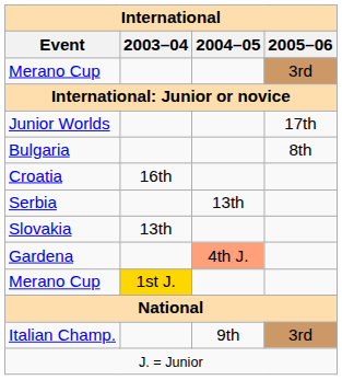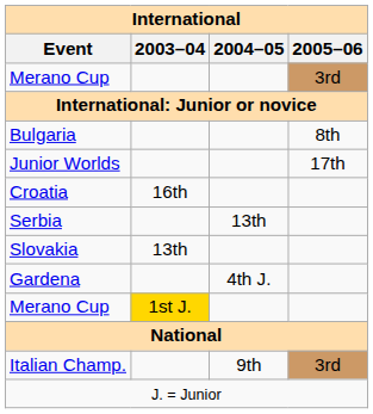rows swapped: Junior Worlds <-> Bulgaria
Gardena | 2004–05: lightsalmon background -> no background
